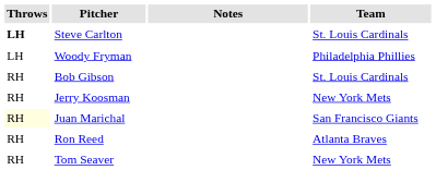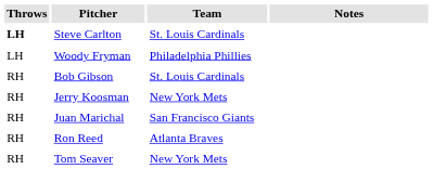columns swapped: Team <-> Notes
Juan Marichal | Throws: lightyellow background -> no background
